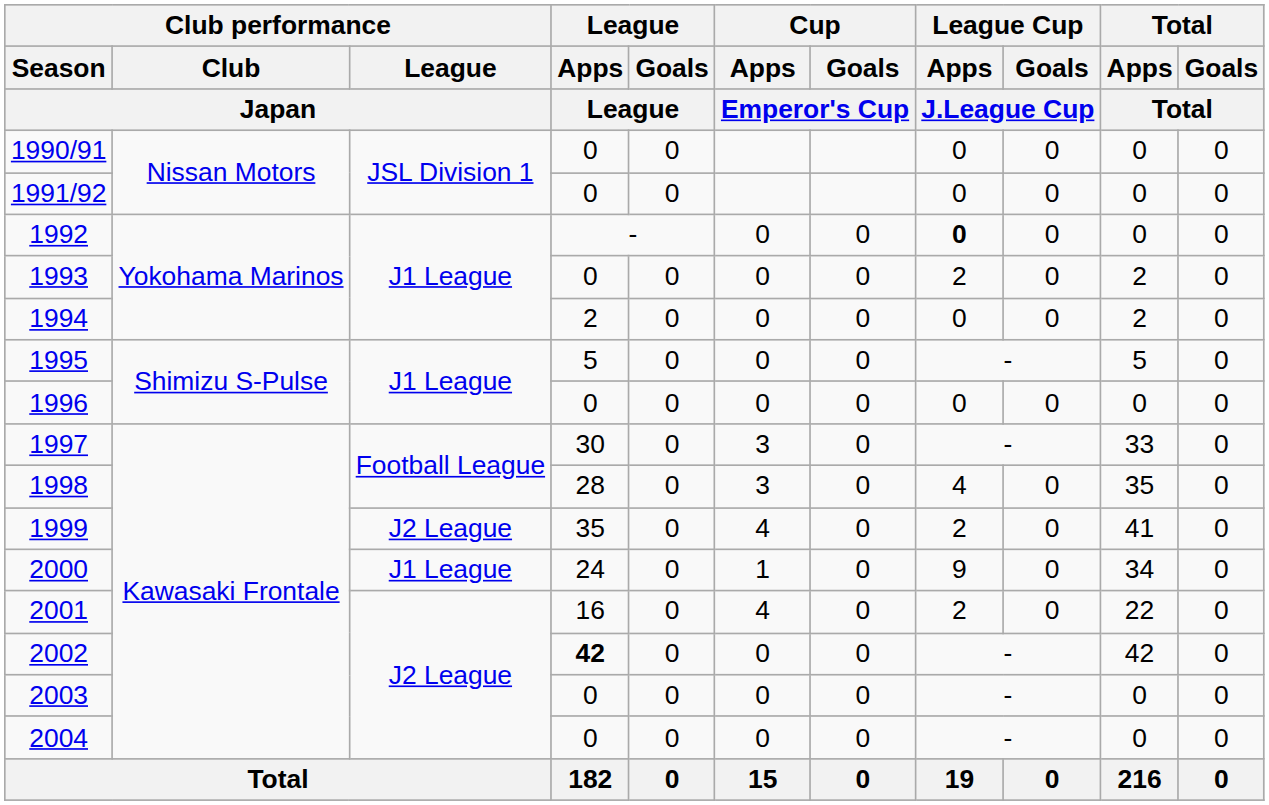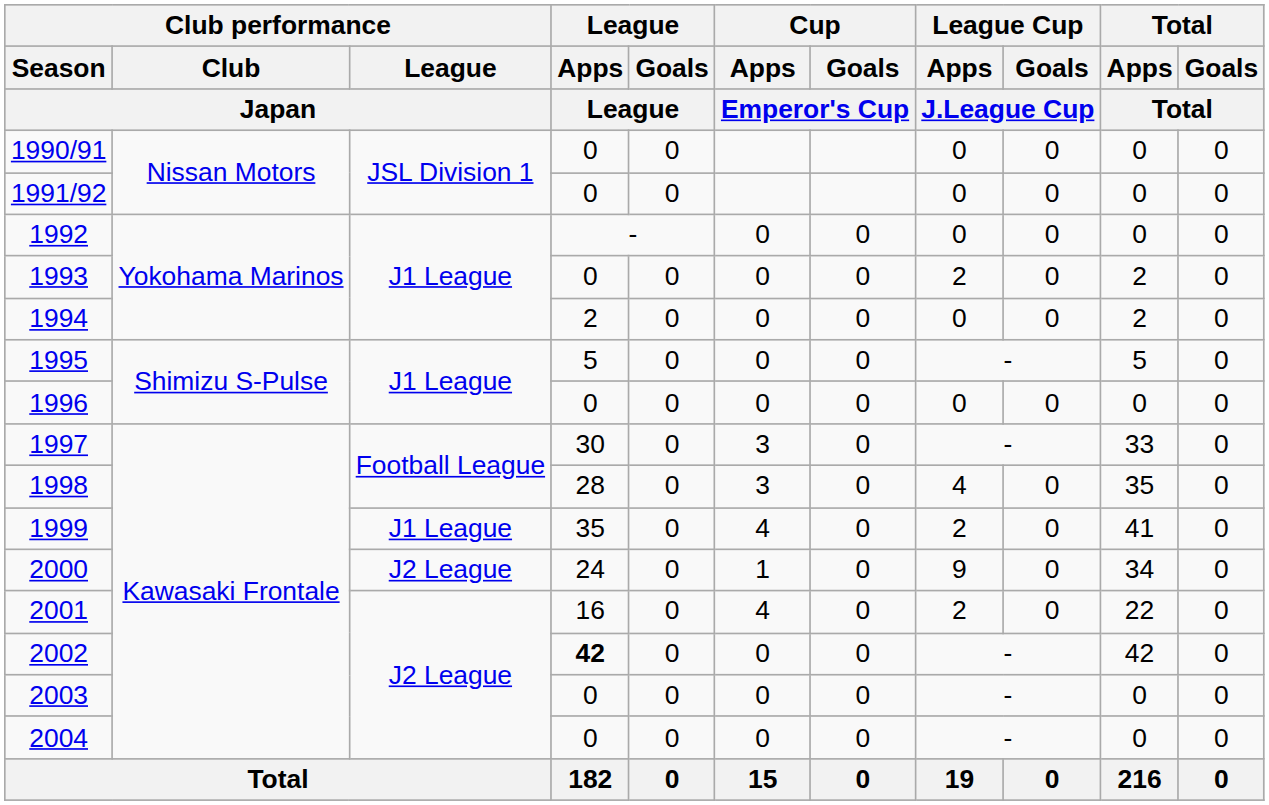1992 | League Cup / Apps / J.League Cup: bold -> normal
1999 | Club performance / League / Japan: J2 League -> J1 League
2000 | Club performance / League / Japan: J1 League -> J2 League
